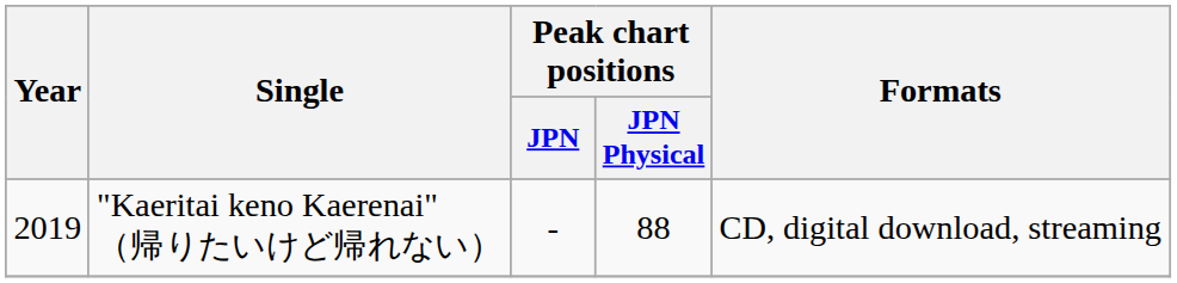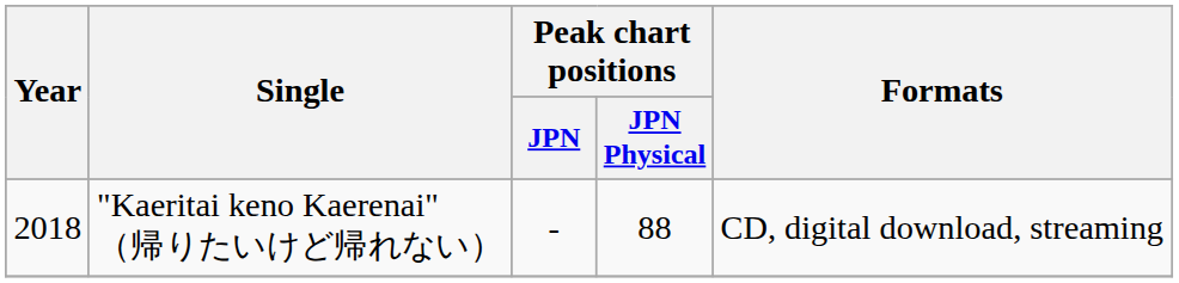"Kaeritai keno Kaerenai" （帰りたいけど帰れない） | Year: 2019 -> 2018
